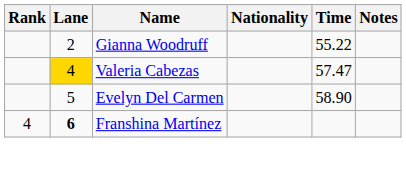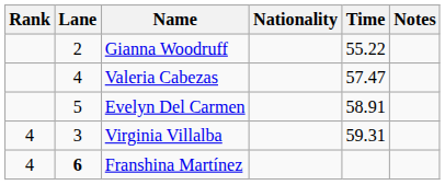Valeria Cabezas | Lane: gold background -> no background
Evelyn Del Carmen | Time: 58.90 -> 58.91
+ row: 4 | 3 | Virginia Villalba | 59.31
